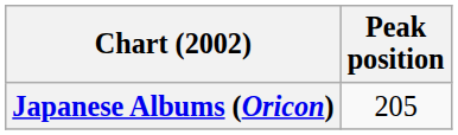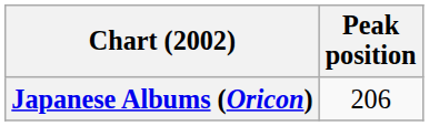Japanese Albums (Oricon) | Peak position: 205 -> 206
